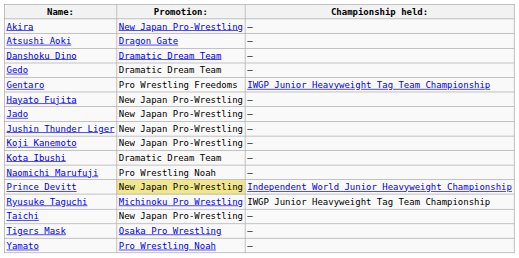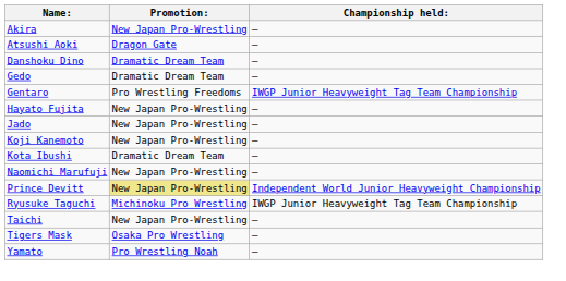- row: Jushin Thunder Liger | New Japan Pro-Wrestling | –
Naomichi Marufuji | Promotion:: Pro Wrestling Noah -> New Japan Pro-Wrestling
